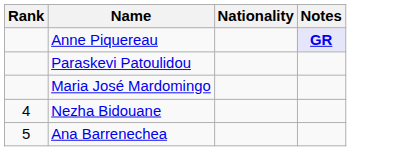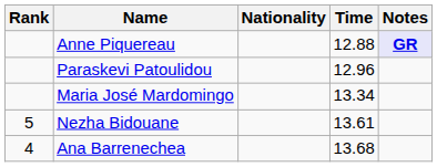+ column: Time | 12.88 | 12.96 | 13.34 | 13.61 | 13.68
Nezha Bidouane | Rank: 4 -> 5
Ana Barrenechea | Rank: 5 -> 4
